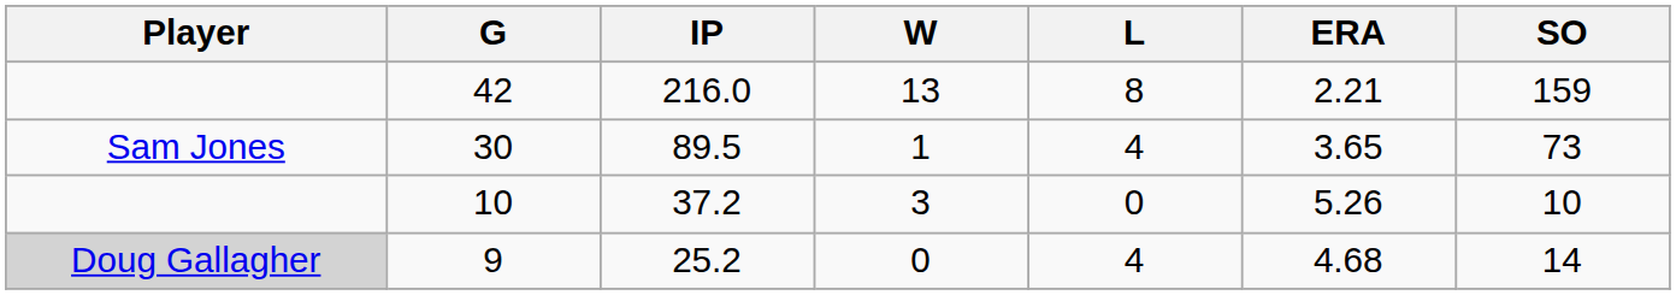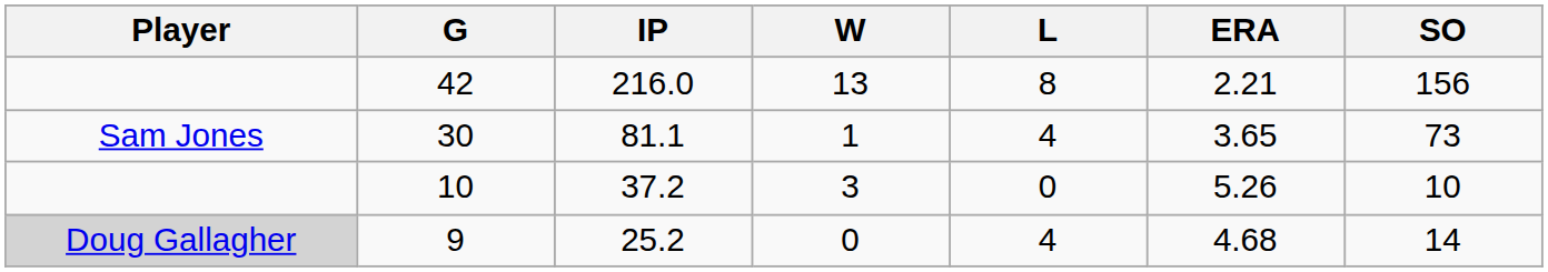42 | SO: 159 -> 156
30 | IP: 89.5 -> 81.1
